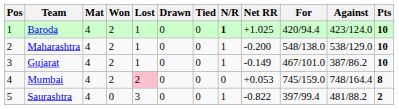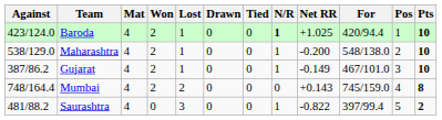columns swapped: Pos <-> Against
Mumbai | Lost: pink background -> no background
Mumbai | Net RR: +0.053 -> +0.143
